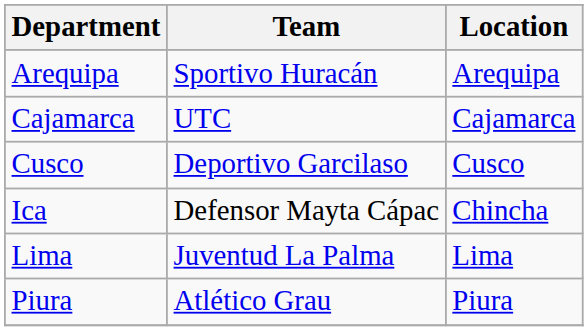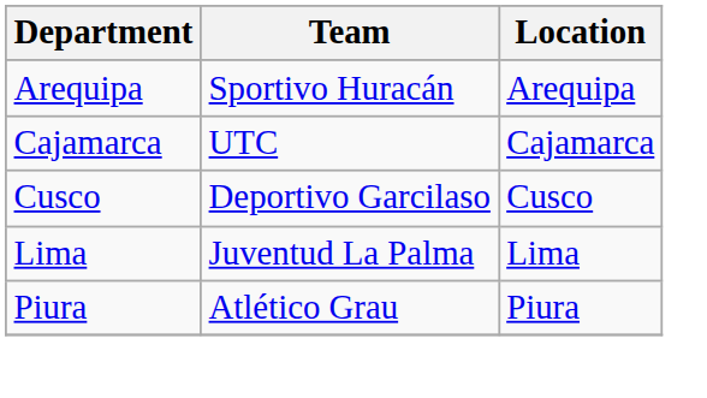- row: Ica | Defensor Mayta Cápac | Chincha
